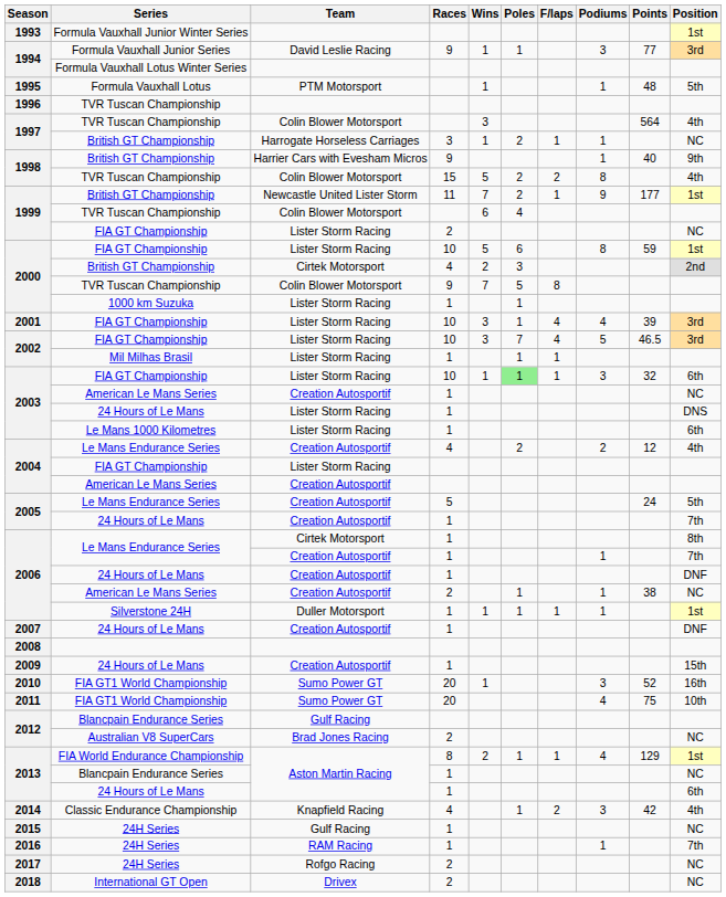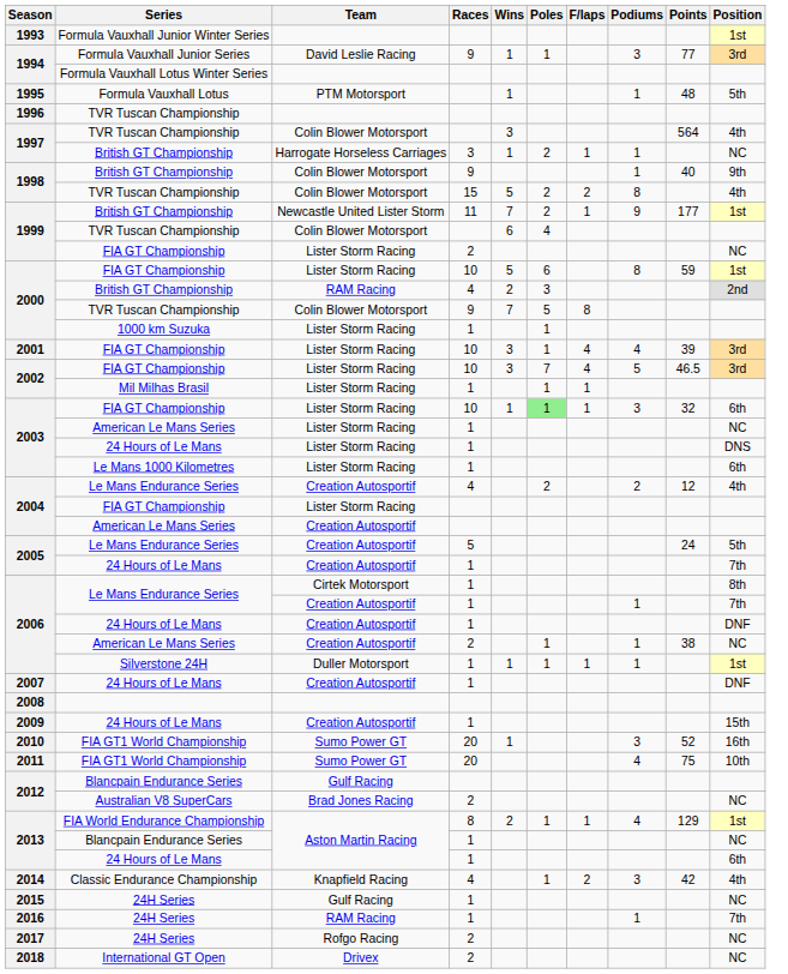1998 / British GT Championship | Team: Harrier Cars with Evesham Micros -> Colin Blower Motorsport
2000 / British GT Championship | Team: Cirtek Motorsport -> RAM Racing
2003 / American Le Mans Series | Team: Creation Autosportif -> Lister Storm Racing
